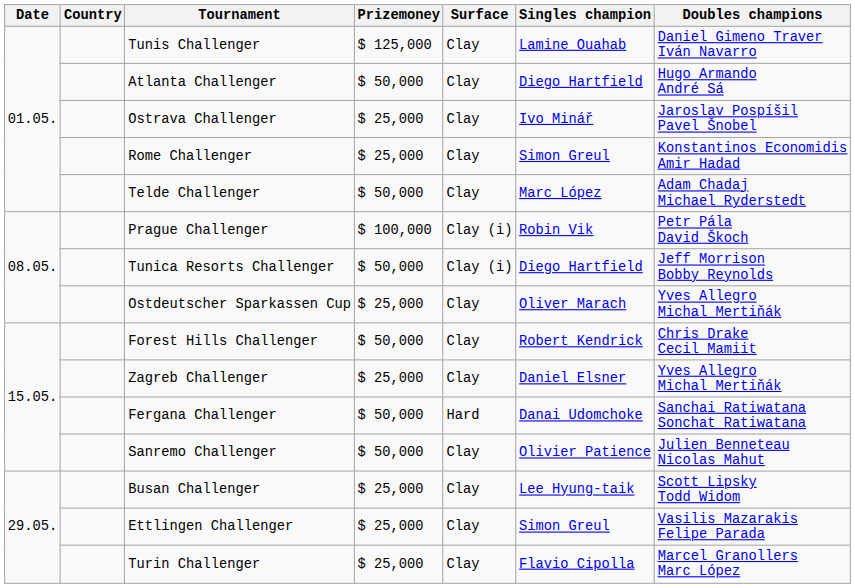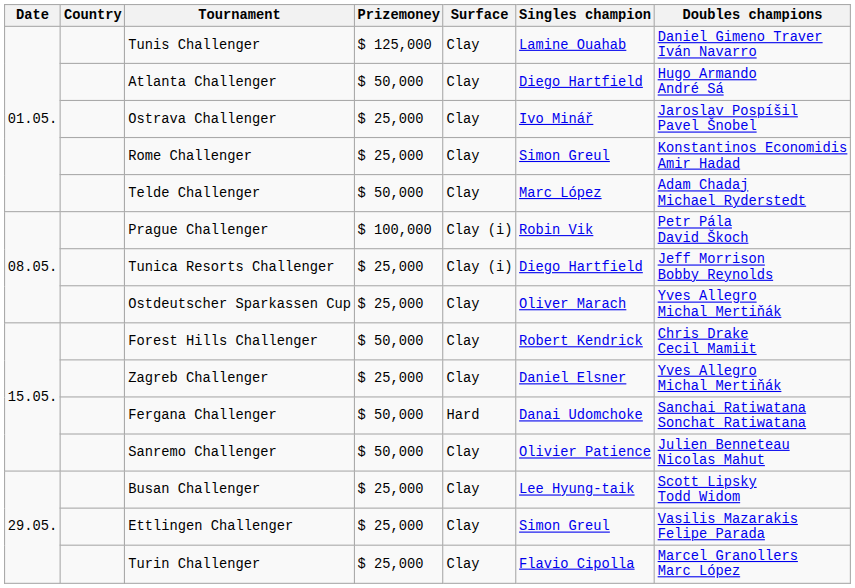Tunica Resorts Challenger | Prizemoney: $ 50,000 -> $ 25,000
